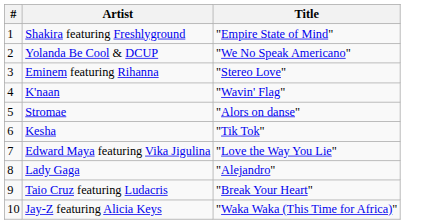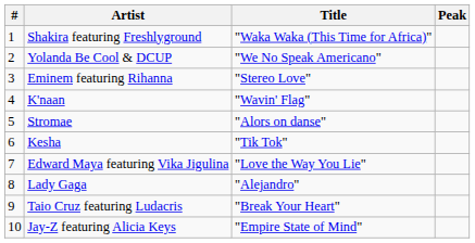+ column: Peak
Shakira featuring Freshlyground | Title: "Empire State of Mind" -> "Waka Waka (This Time for Africa)"
Jay-Z featuring Alicia Keys | Title: "Waka Waka (This Time for Africa)" -> "Empire State of Mind"
